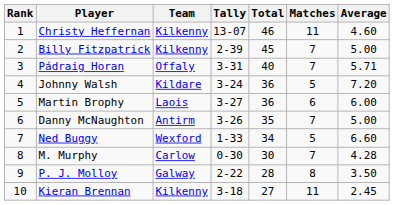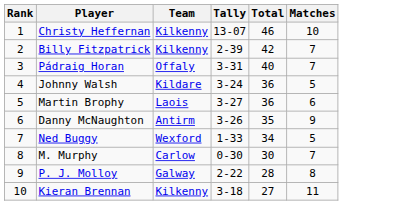- column: Average | 4.60 | 5.00 | 5.71 | 7.20 | 6.00 | 5.00 | 6.60 | 4.28 | 3.50 | 2.45
Christy Heffernan | Matches: 11 -> 10
Billy Fitzpatrick | Total: 45 -> 42
Danny McNaughton | Matches: 7 -> 9
